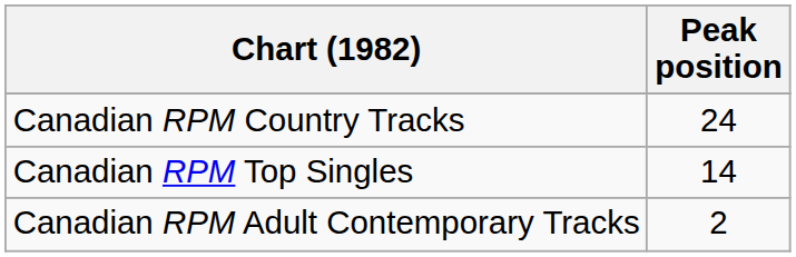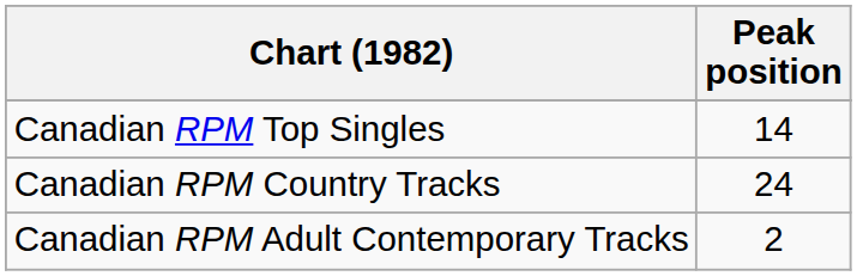rows swapped: Canadian RPM Country Tracks <-> Canadian RPM Top Singles
